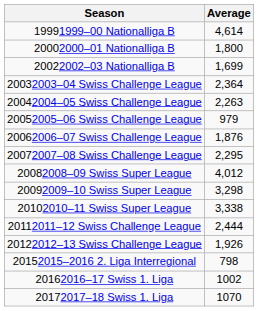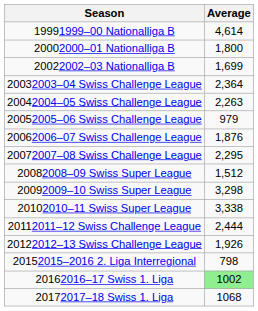20082008–09 Swiss Super League | Average: 4,012 -> 1,512
20162016–17 Swiss 1. Liga | Average: no background -> lightgreen background
20172017–18 Swiss 1. Liga | Average: 1070 -> 1068
